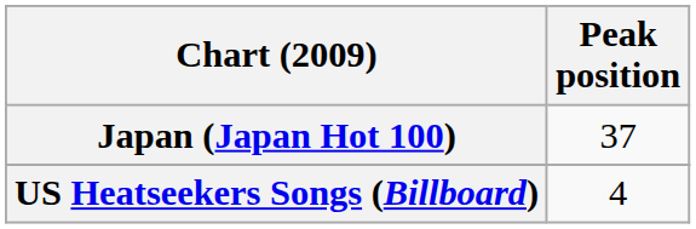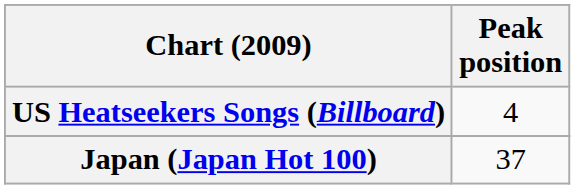rows swapped: Japan (Japan Hot 100) <-> US Heatseekers Songs (Billboard)
